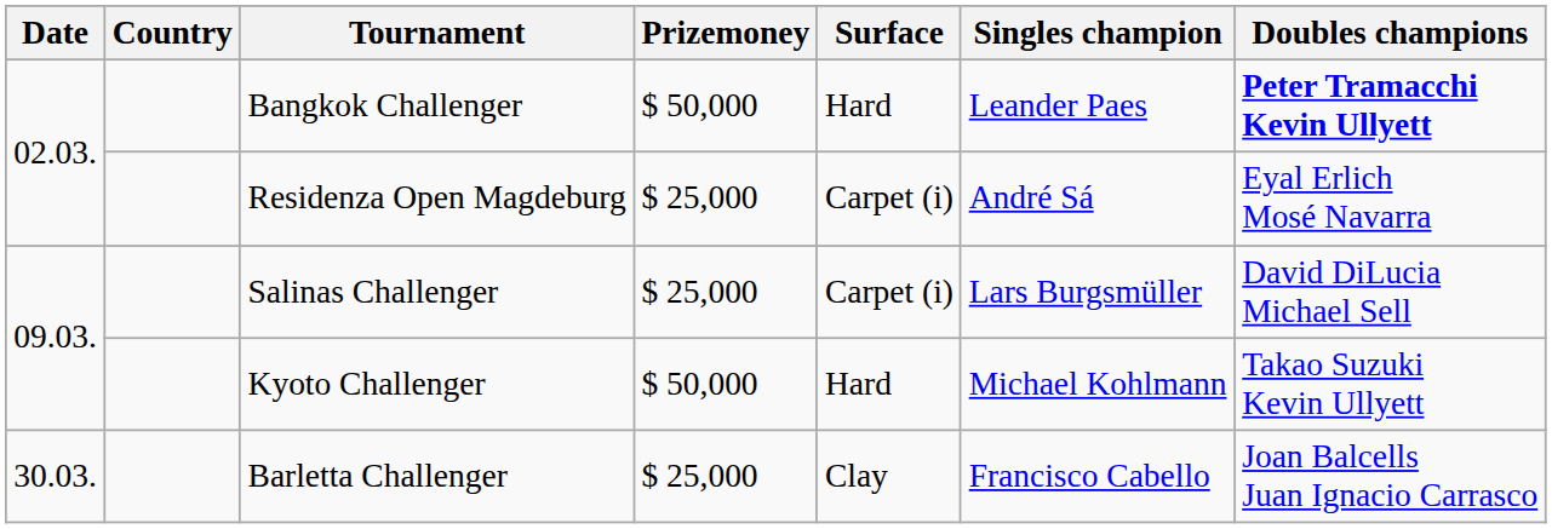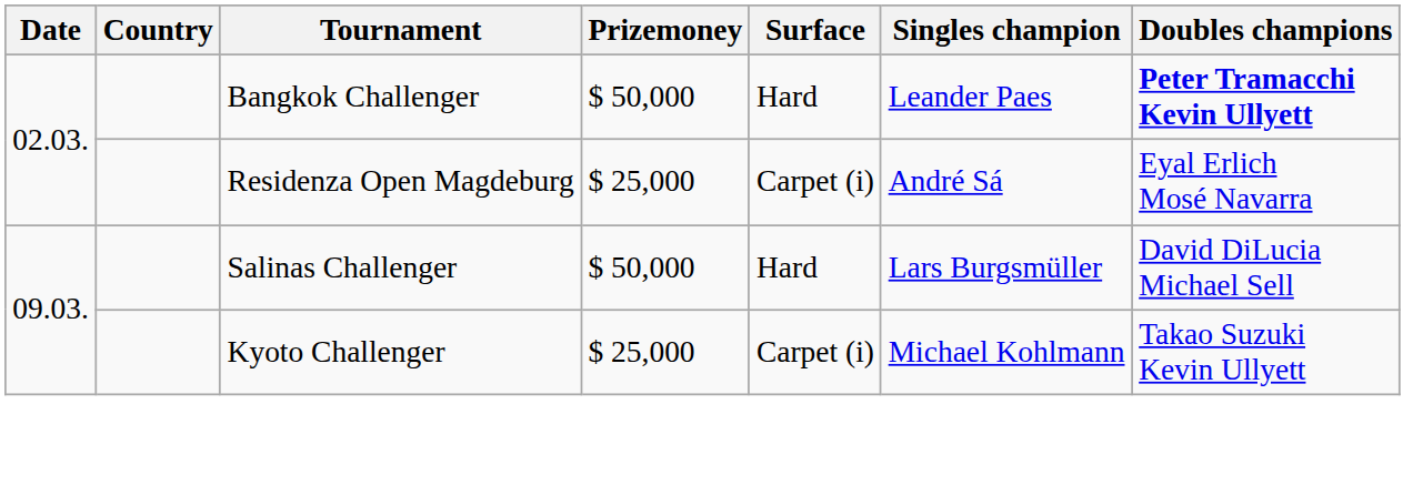Salinas Challenger | Prizemoney: $ 25,000 -> $ 50,000
Salinas Challenger | Surface: Carpet (i) -> Hard
Kyoto Challenger | Prizemoney: $ 50,000 -> $ 25,000
Kyoto Challenger | Surface: Hard -> Carpet (i)
- row: 30.03. | Barletta Challenger | $ 25,000 | Clay | Francisco Cabello | Joan Balcells Juan Ignacio Carrasco
